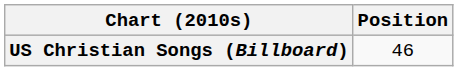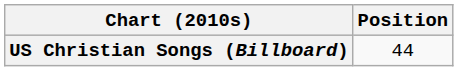US Christian Songs (Billboard) | Position: 46 -> 44
